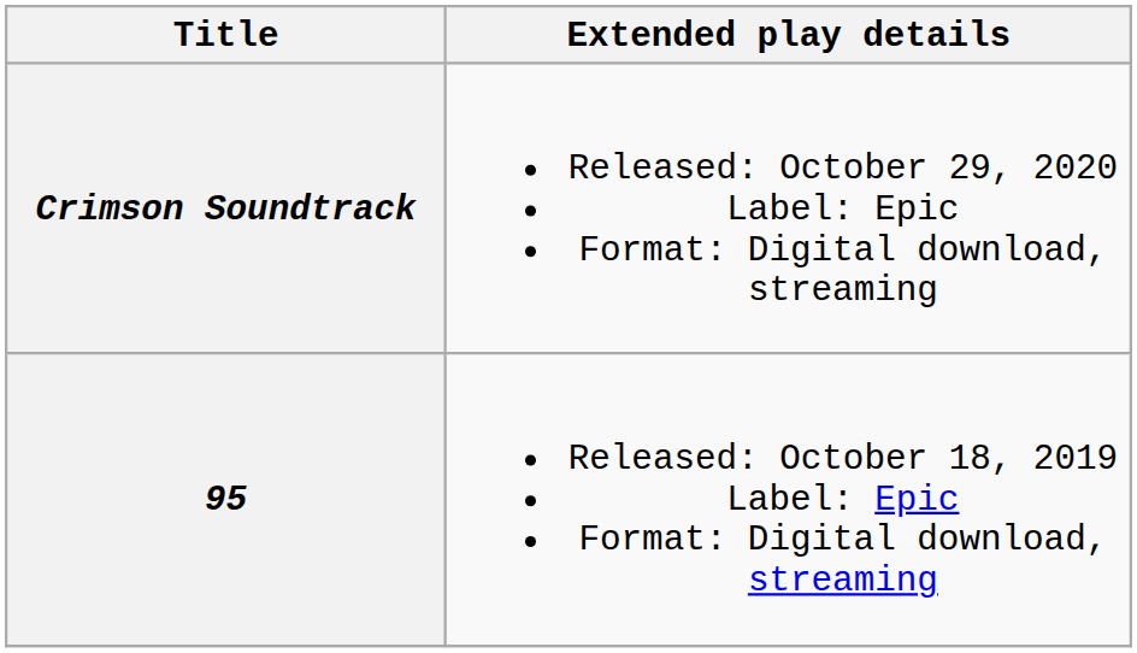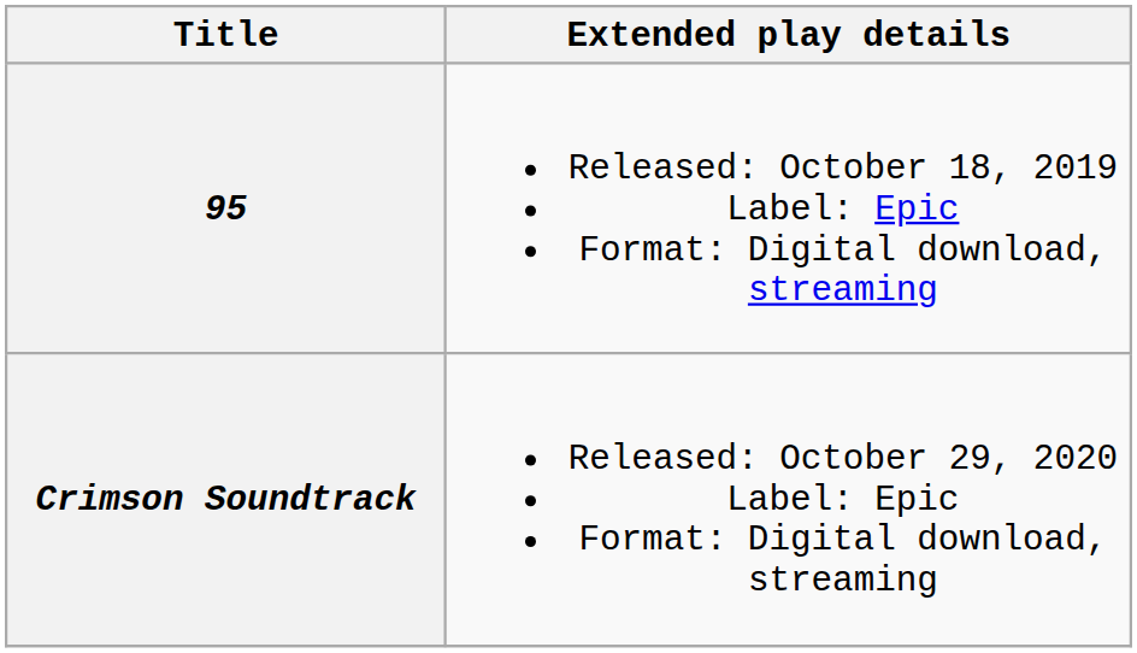rows swapped: 95 <-> Crimson Soundtrack
